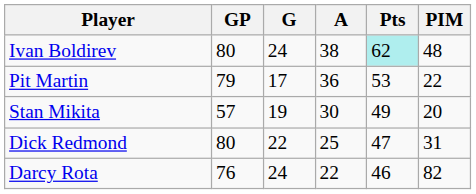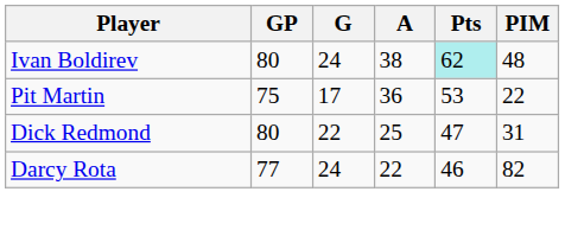Pit Martin | GP: 79 -> 75
- row: Stan Mikita | 57 | 19 | 30 | 49 | 20
Darcy Rota | GP: 76 -> 77
